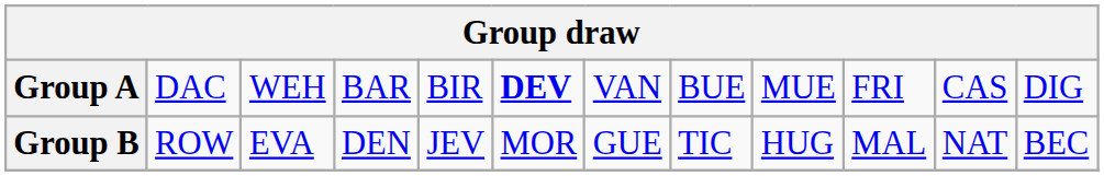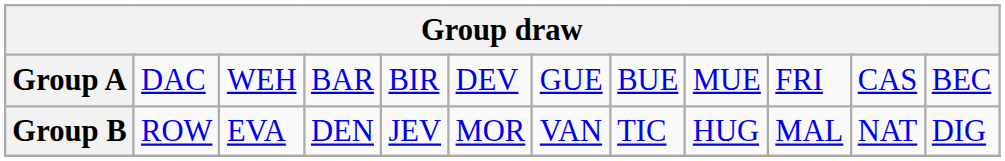Group A | column 6: bold -> normal
Group A | column 7: VAN -> GUE
Group A | column 12: DIG -> BEC
Group B | column 7: GUE -> VAN
Group B | column 12: BEC -> DIG
